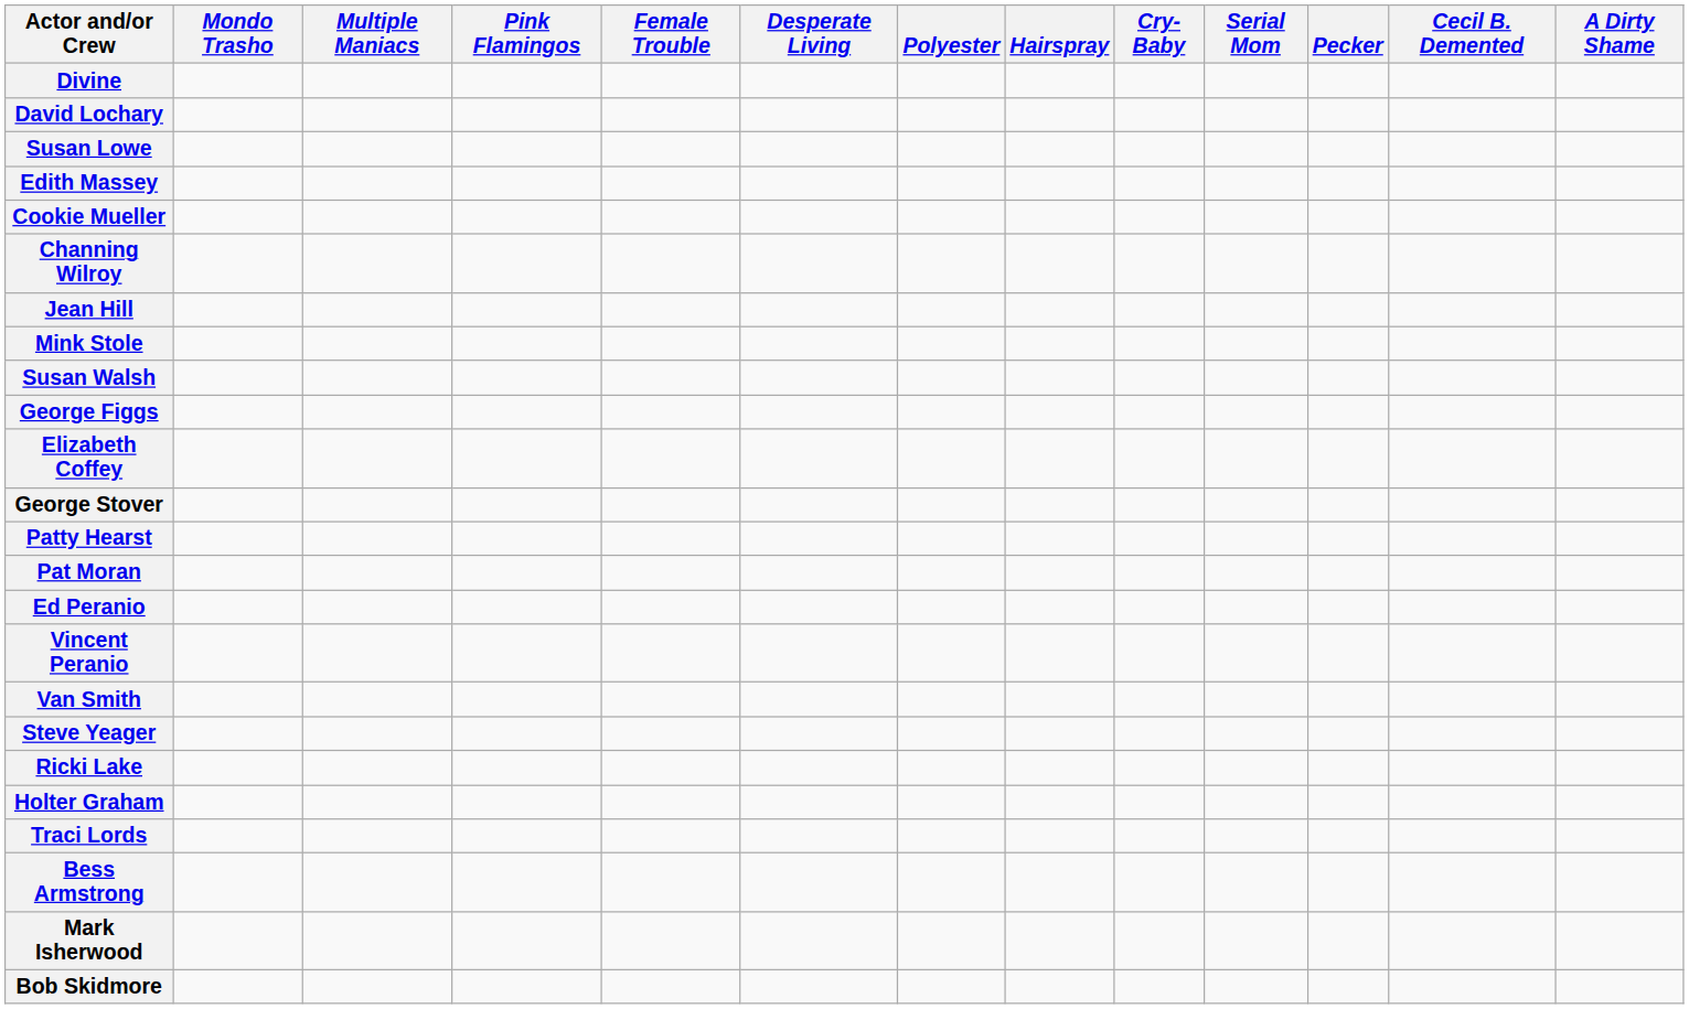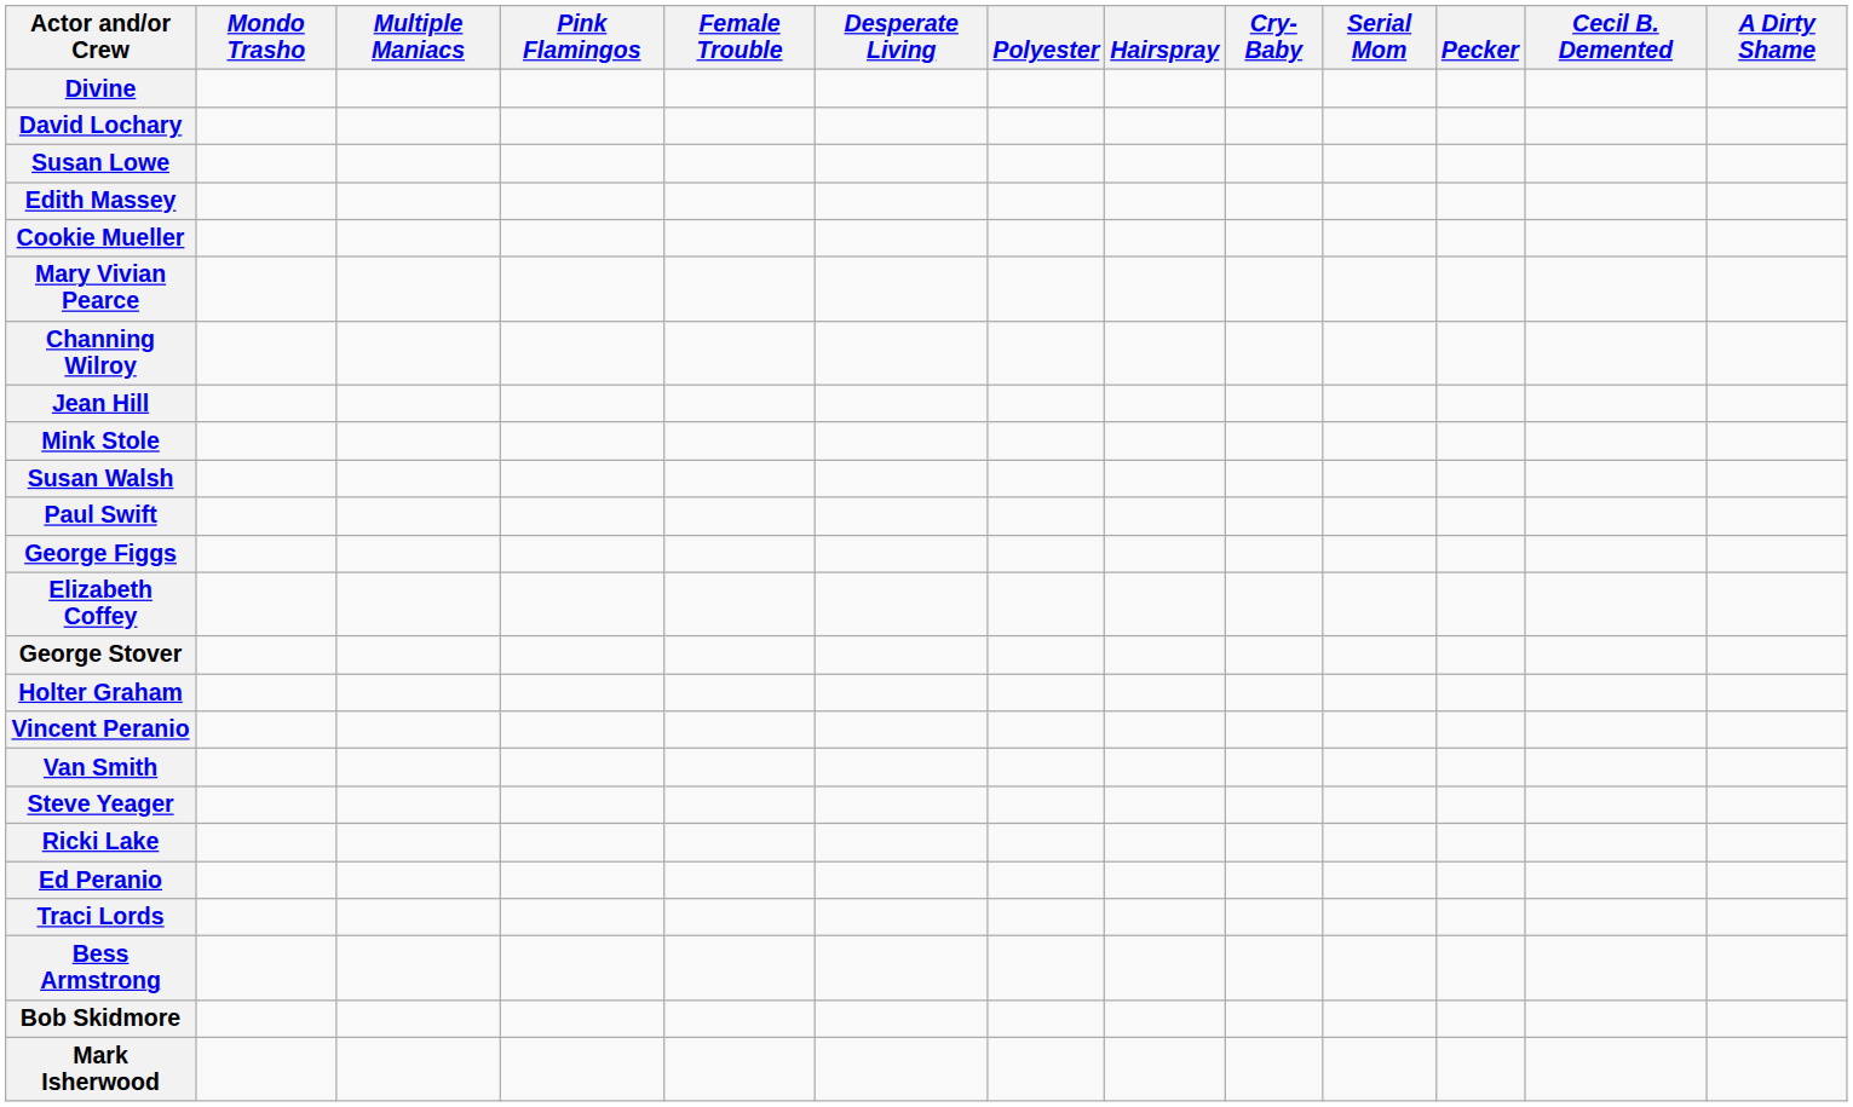+ row: Mary Vivian Pearce
+ row: Paul Swift
- row: Patty Hearst
- row: Pat Moran
rows swapped: Ed Peranio <-> Holter Graham
rows swapped: Bob Skidmore <-> Mark Isherwood
